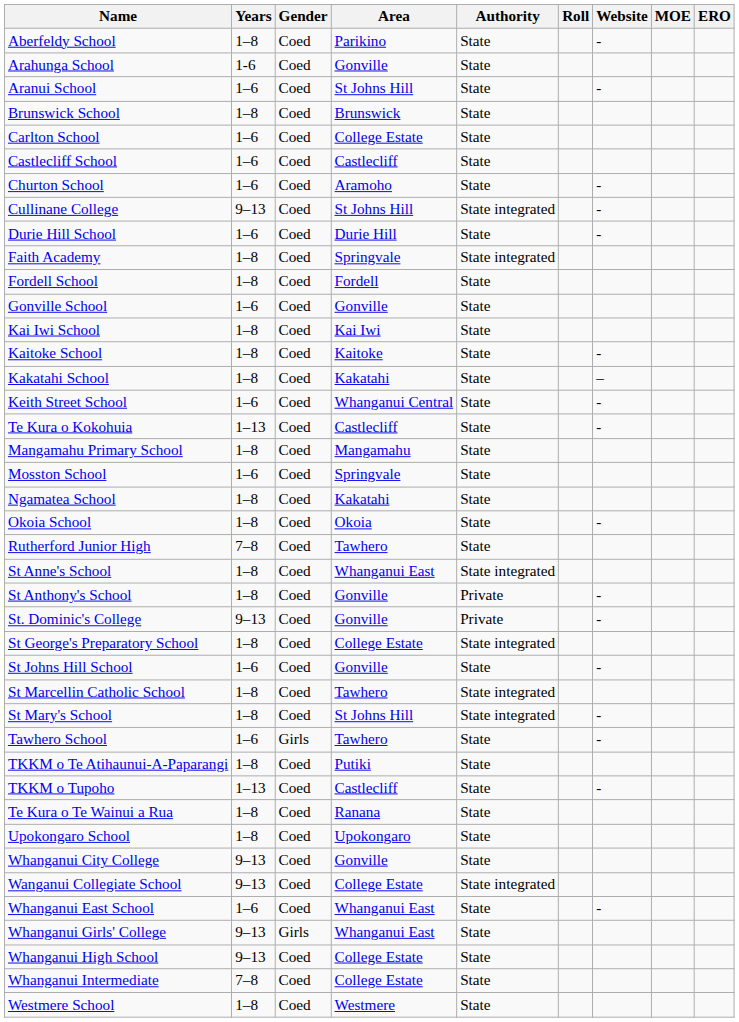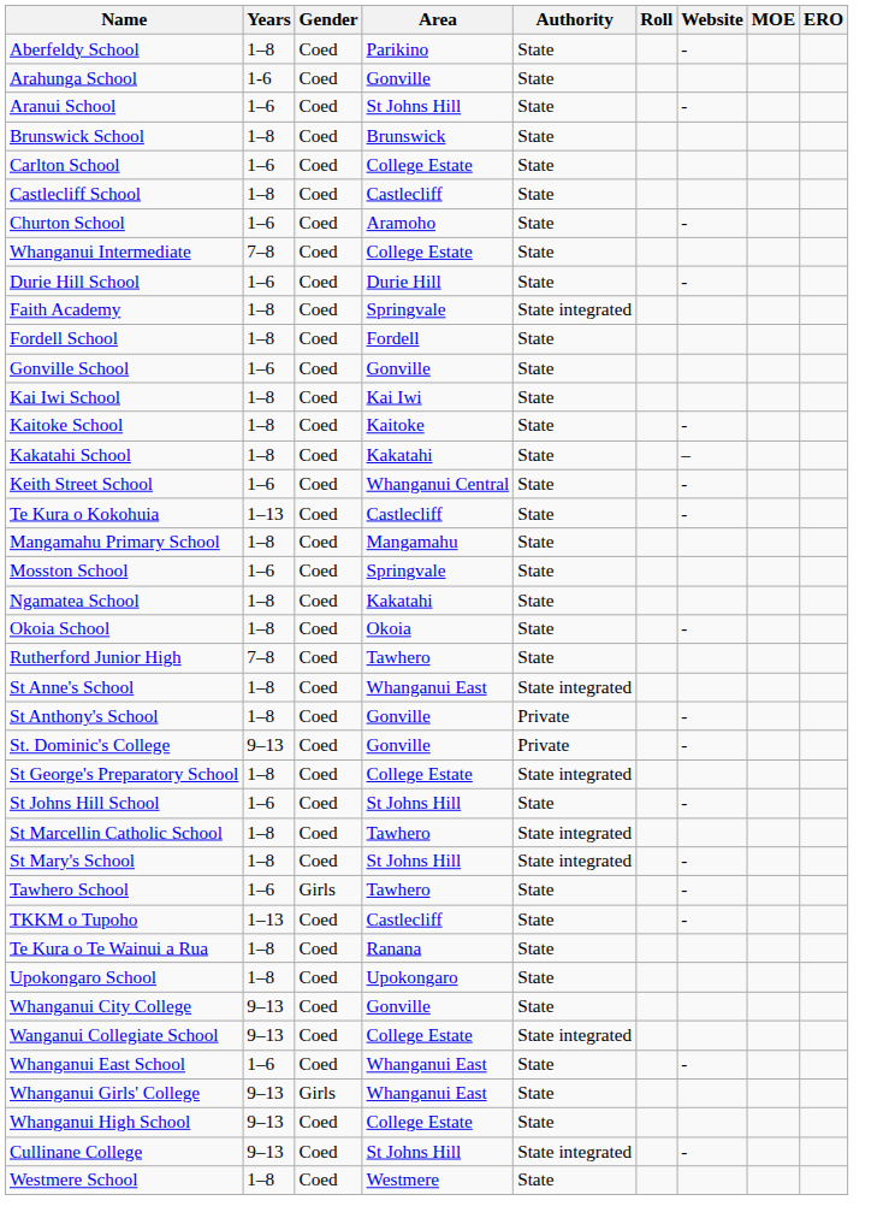Castlecliff School | Years: 1–6 -> 1–8
rows swapped: Cullinane College <-> Whanganui Intermediate
St Johns Hill School | Area: Gonville -> St Johns Hill
- row: TKKM o Te Atihaunui-A-Paparangi | 1–8 | Coed | Putiki | State
